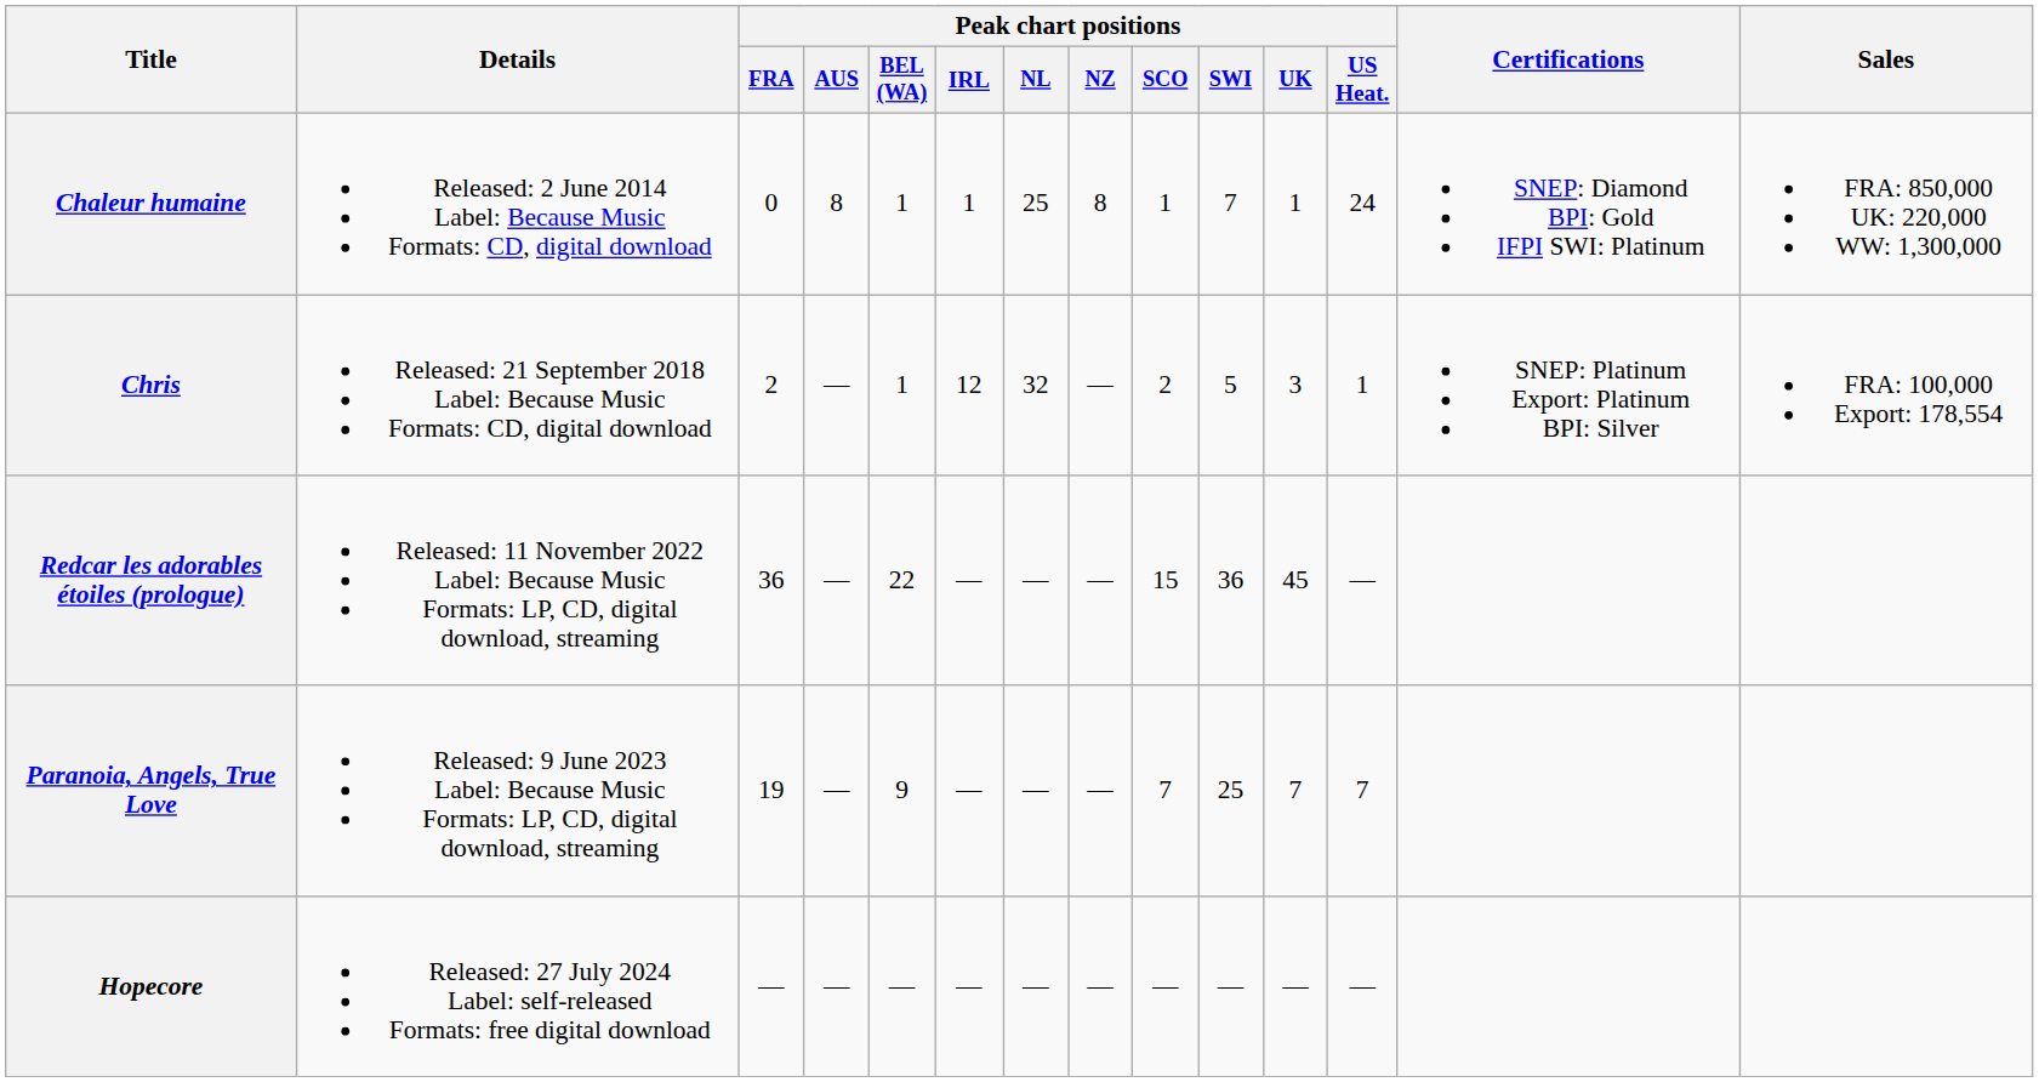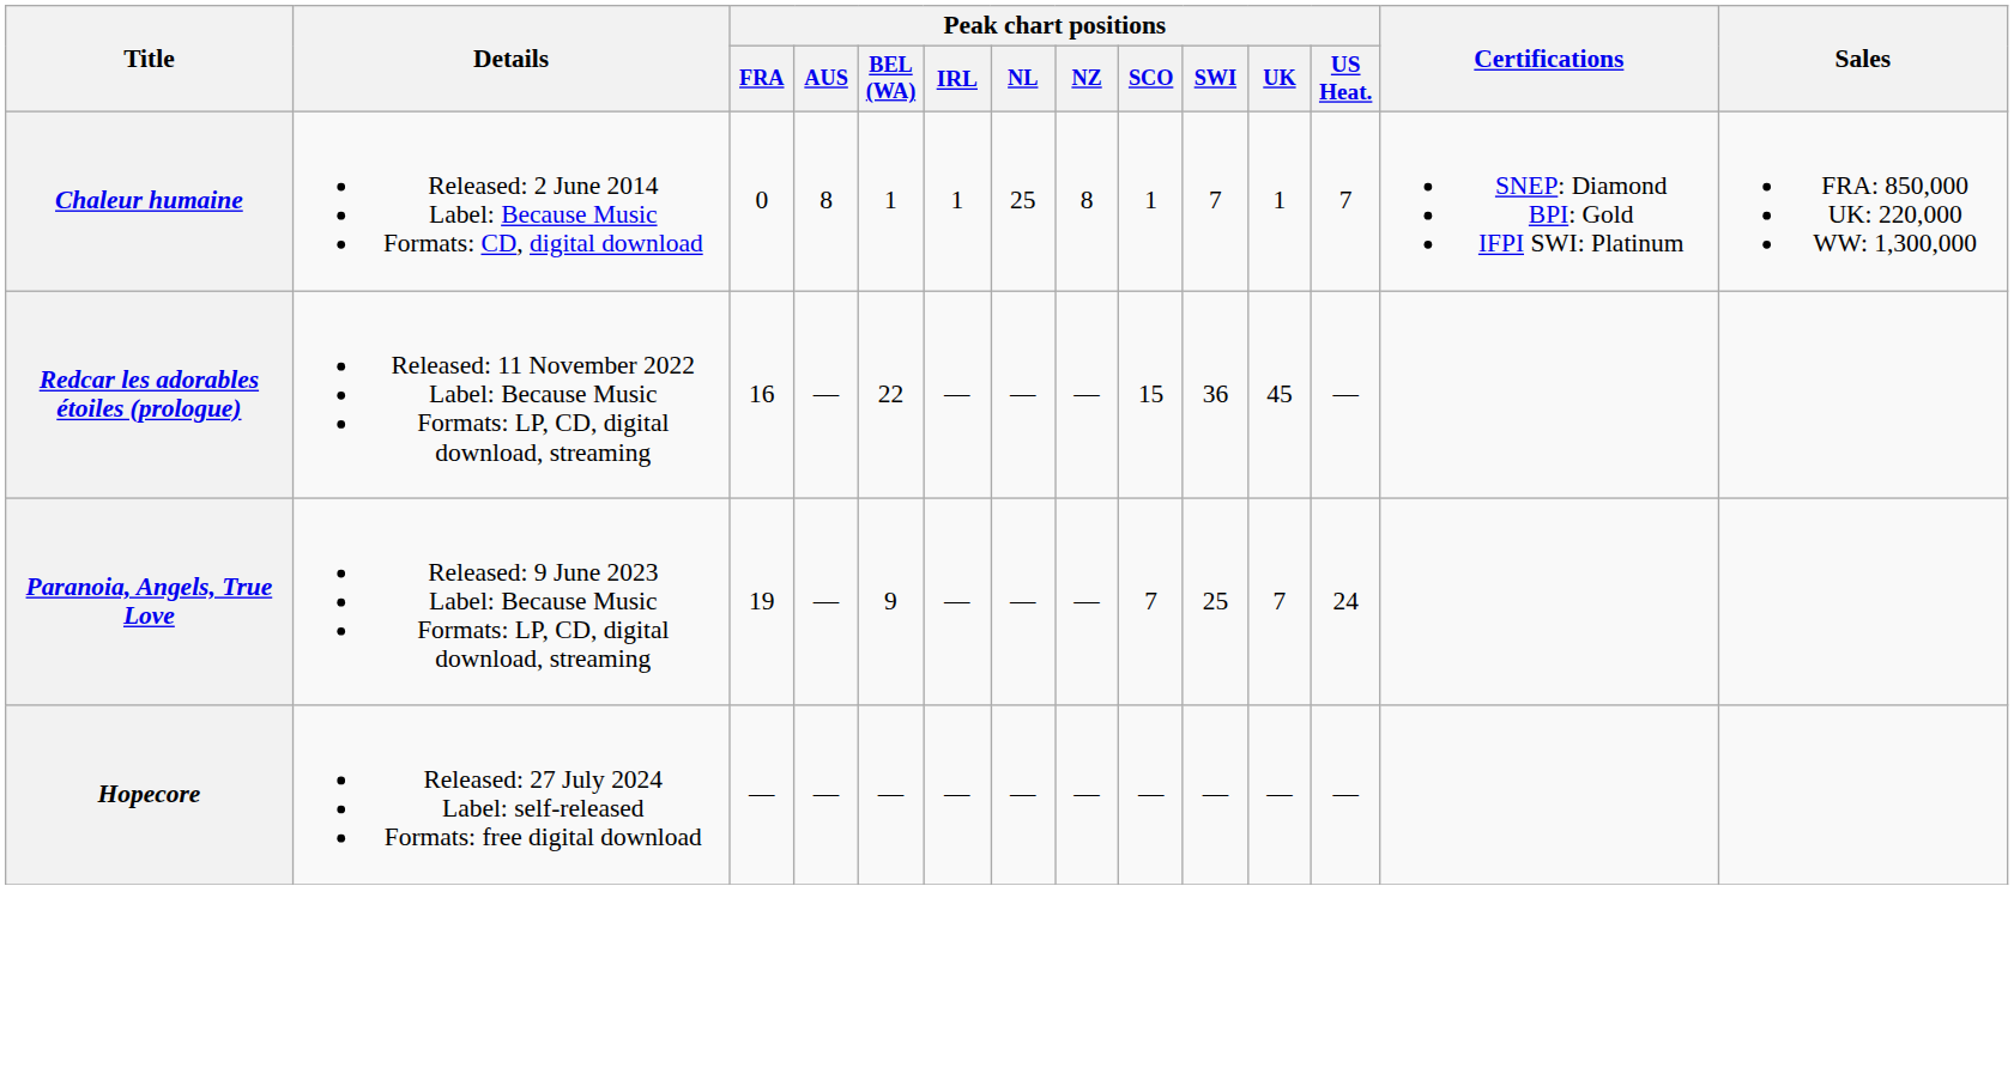Chaleur humaine | Peak chart positions / US Heat.: 24 -> 7
- row: Chris | Released: 21 September 2018 Label: Because Music Formats: CD, digital download | 2 | — | 1 | 12 | 32 | — | 2 | 5 | 3 | 1 | SNEP: Platinum Export: Platinum BPI: Silver | FRA: 100,000 Export: 178,554
Redcar les adorables étoiles (prologue) | Peak chart positions / FRA: 36 -> 16
Paranoia, Angels, True Love | Peak chart positions / US Heat.: 7 -> 24
